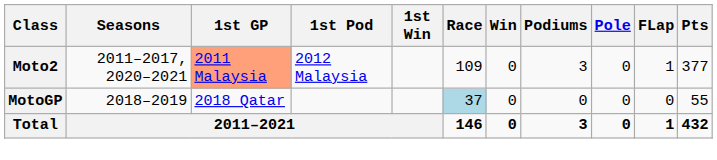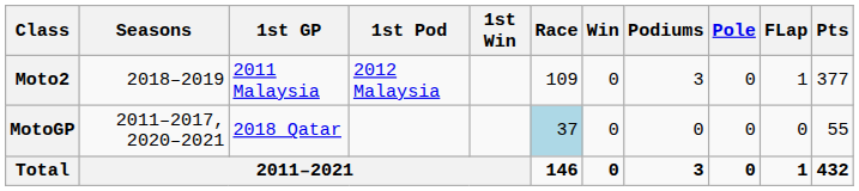Moto2 | Seasons: 2011–2017, 2020–2021 -> 2018–2019
Moto2 | 1st GP: lightsalmon background -> no background
MotoGP | Seasons: 2018–2019 -> 2011–2017, 2020–2021
